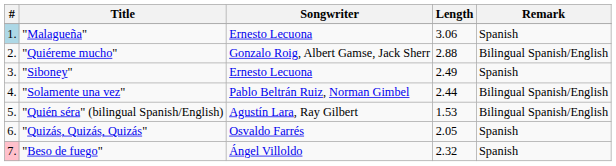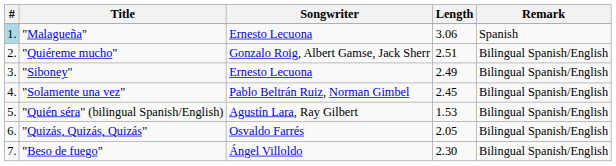"Quiéreme mucho" | Length: 2.88 -> 2.51
"Siboney" | Remark: Spanish -> Bilingual Spanish/English
"Solamente una vez" | Length: 2.44 -> 2.45
"Quizás, Quizás, Quizás" | Remark: Spanish -> Bilingual Spanish/English
"Beso de fuego" | #: pink background -> no background
"Beso de fuego" | Length: 2.32 -> 2.30
"Beso de fuego" | Remark: Spanish -> Bilingual Spanish/English
